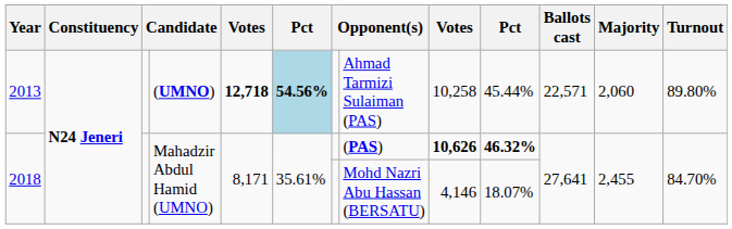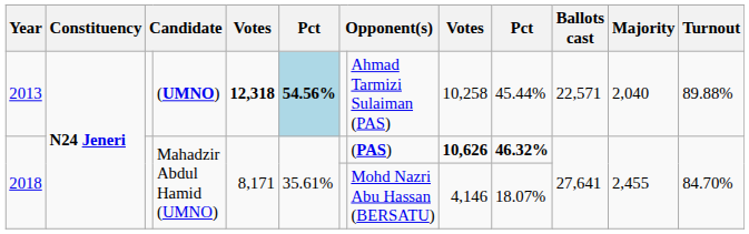2013 | column 5: 12,718 -> 12,318
2013 | Majority: 2,060 -> 2,040
2013 | Turnout: 89.80% -> 89.88%
